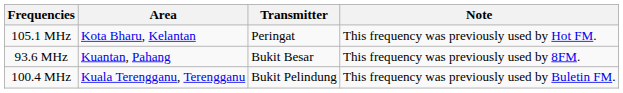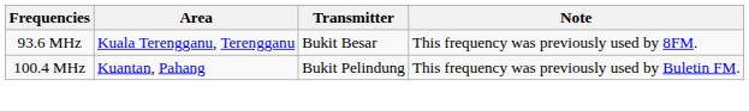- row: 105.1 MHz | Kota Bharu, Kelantan | Peringat | This frequency was previously used by Hot FM.
93.6 MHz | Area: Kuantan, Pahang -> Kuala Terengganu, Terengganu
100.4 MHz | Area: Kuala Terengganu, Terengganu -> Kuantan, Pahang
